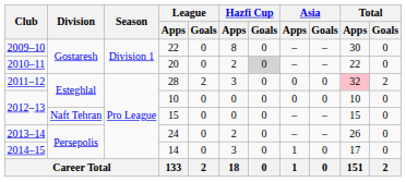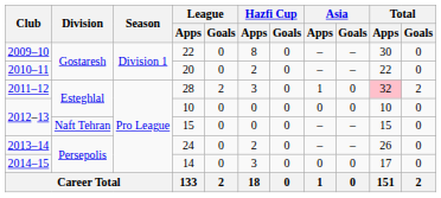20 | Hazfi Cup / Goals: lightgrey background -> no background
28 | Asia / Apps: 0 -> 1
14 | Asia / Apps: 1 -> 0
